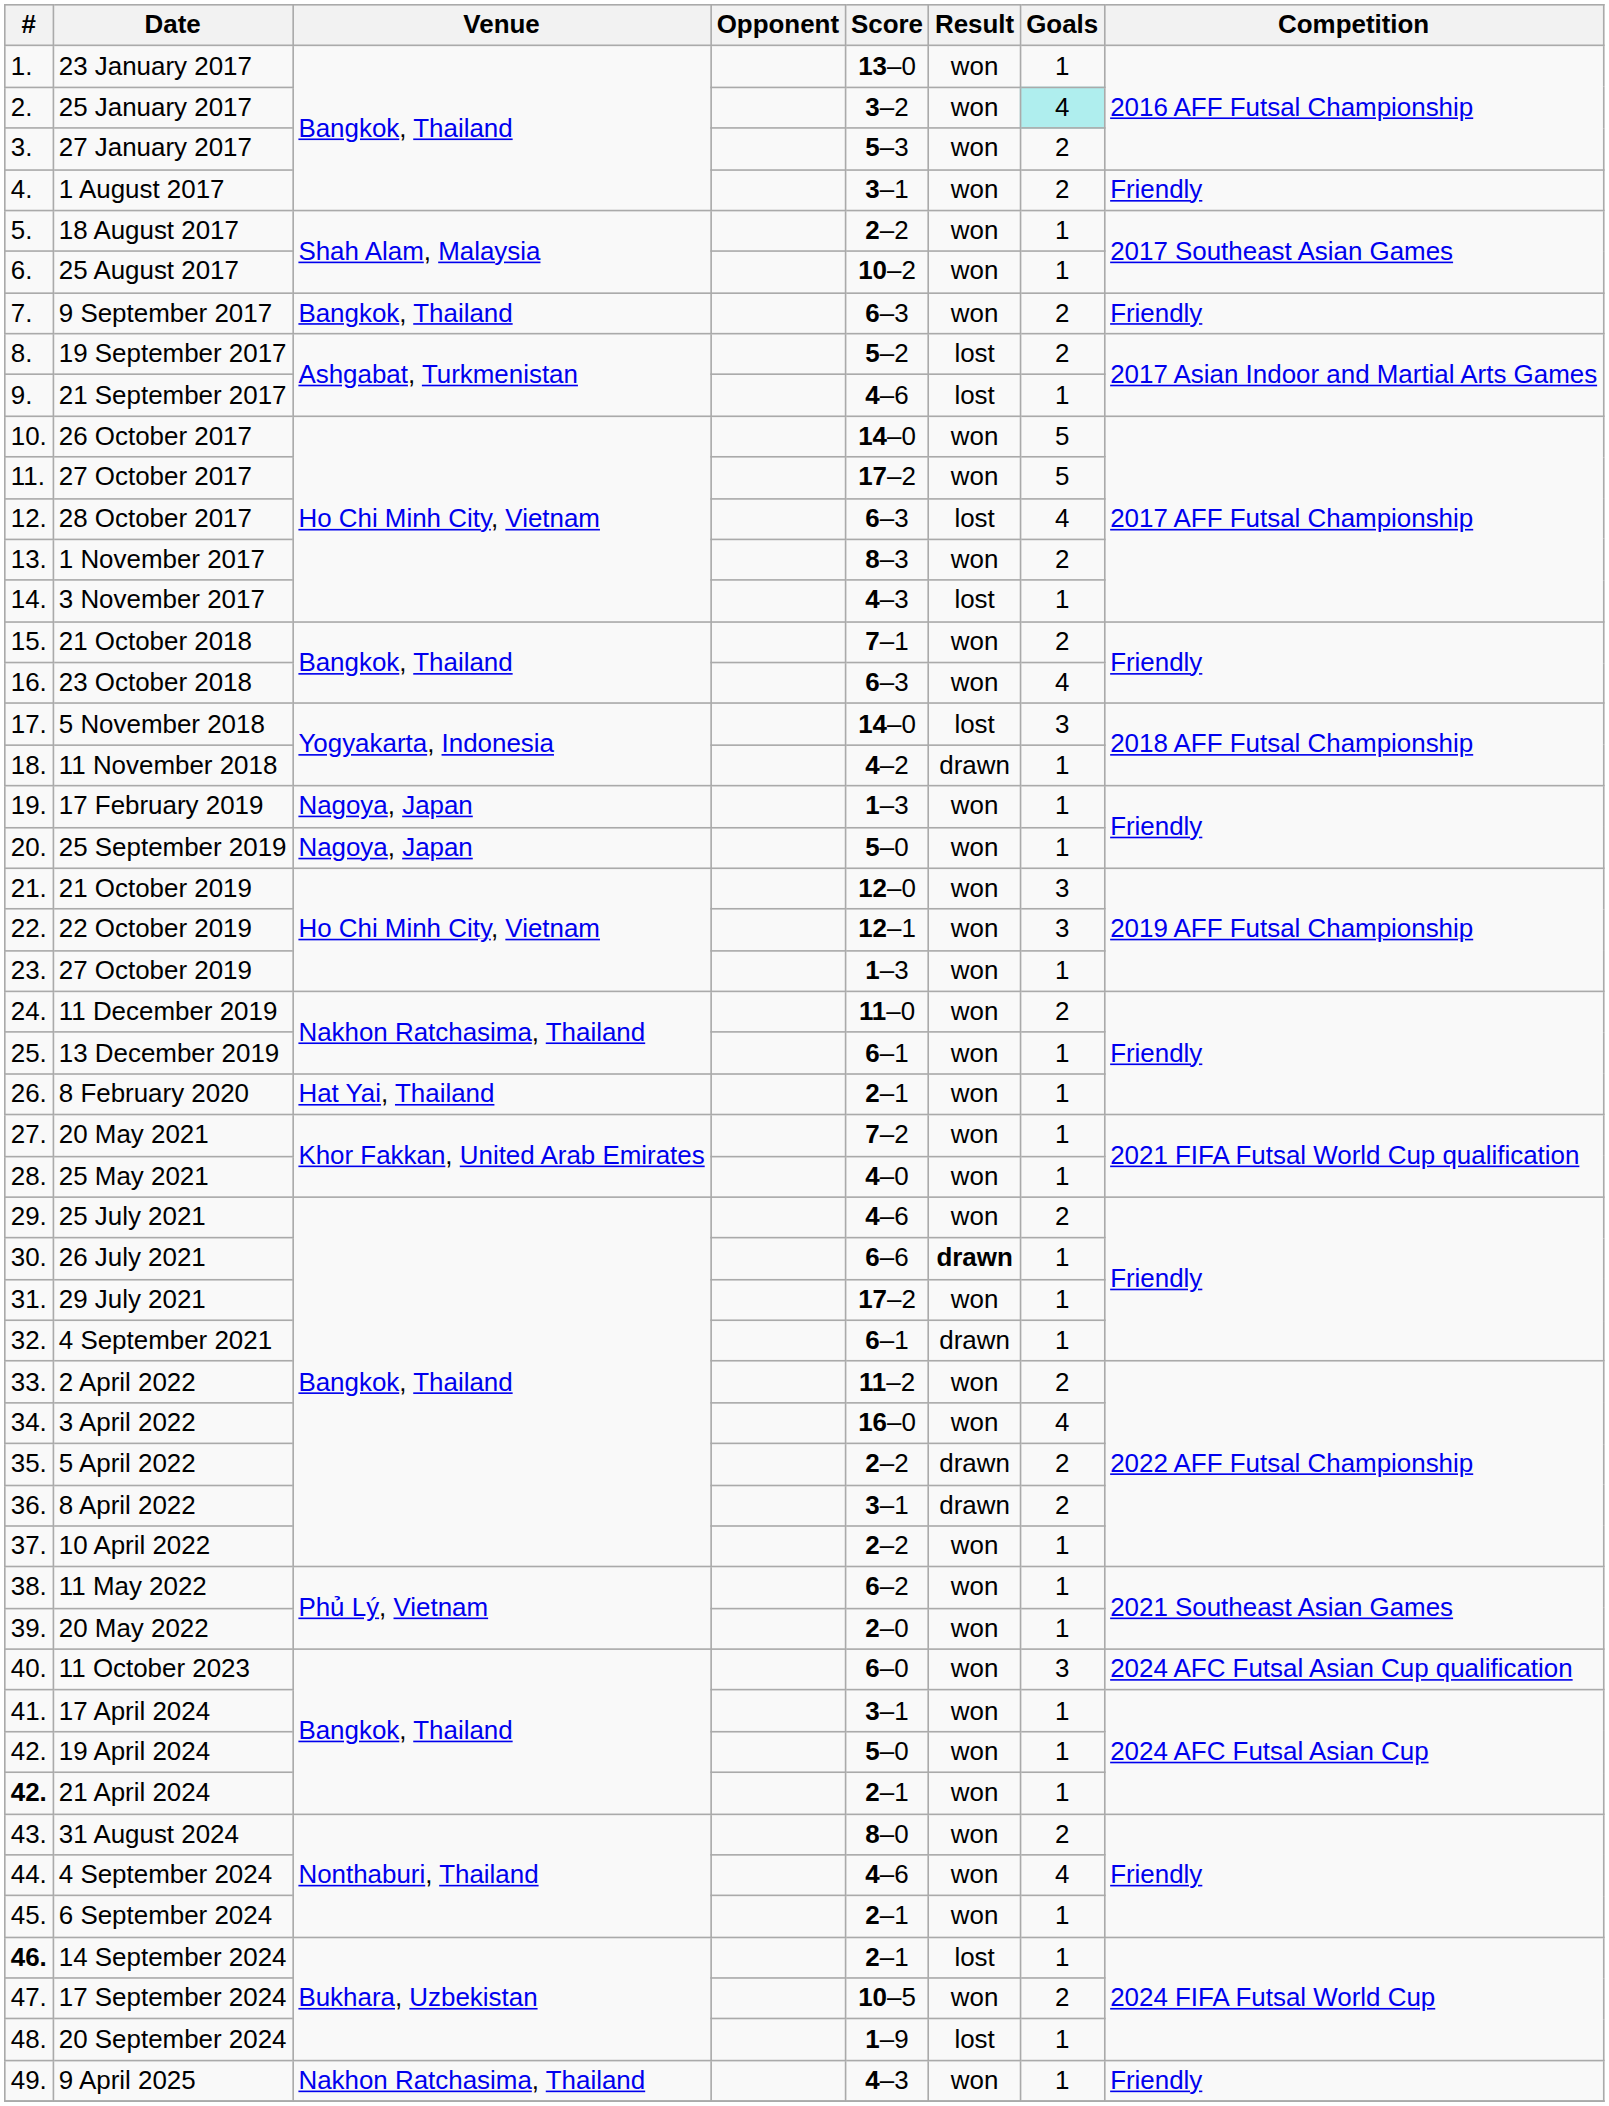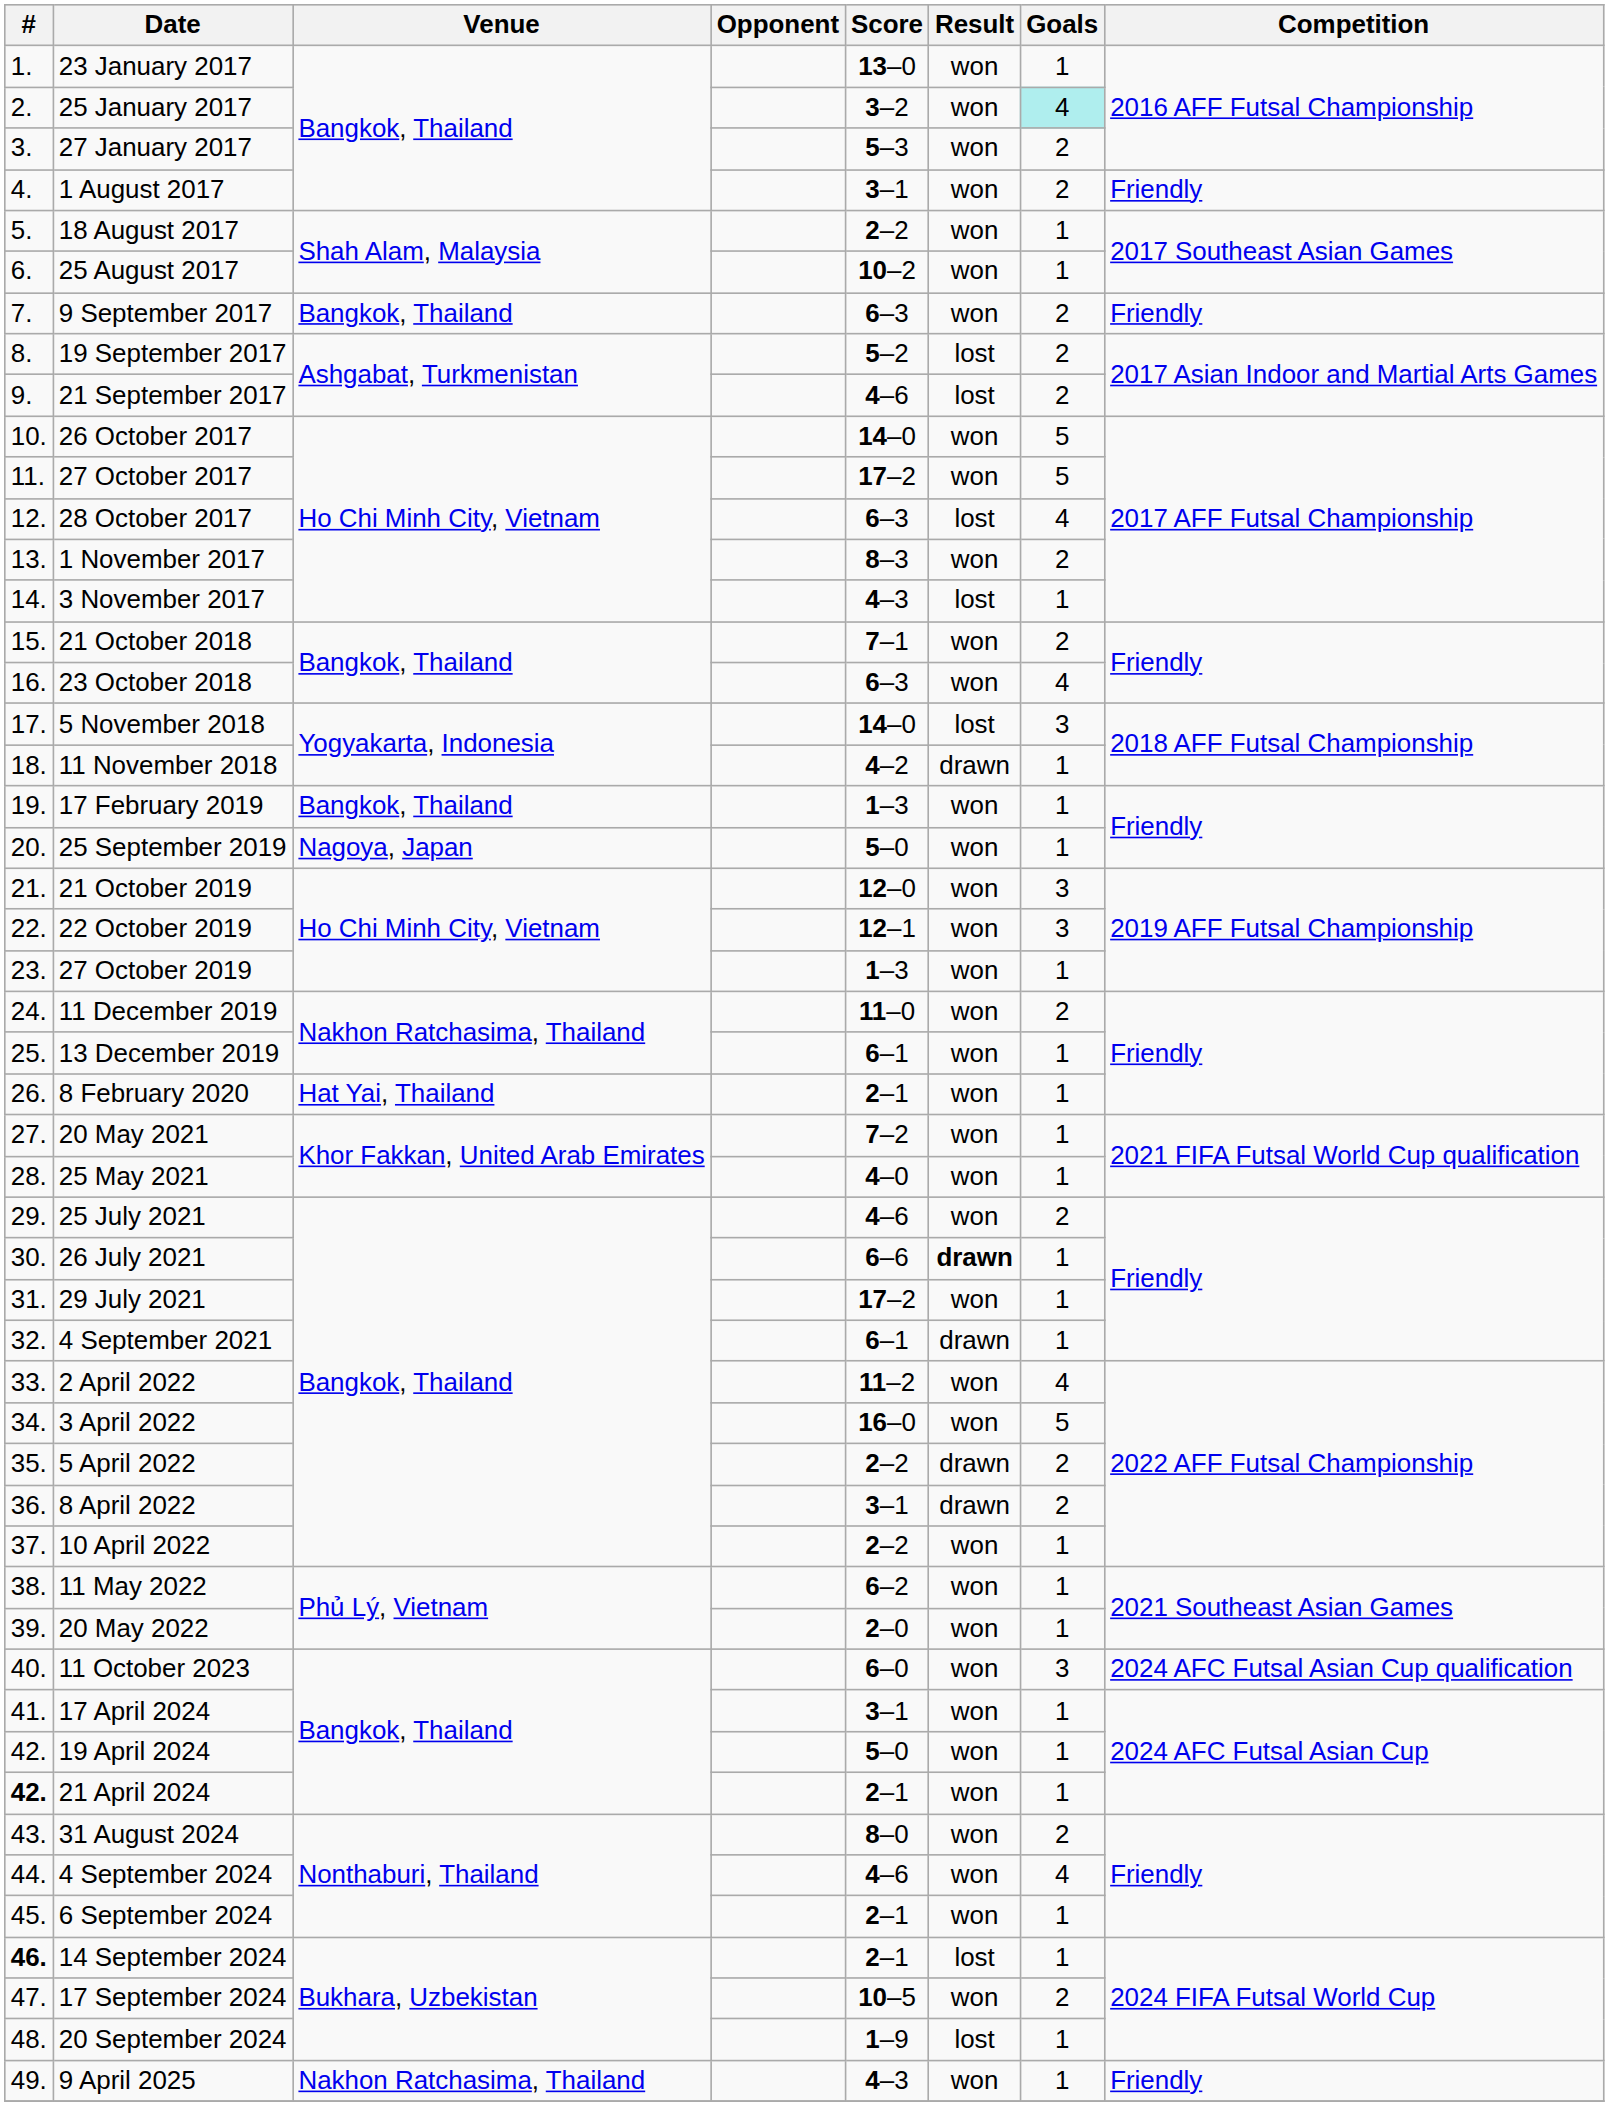21 September 2017 | Goals: 1 -> 2
17 February 2019 | Venue: Nagoya, Japan -> Bangkok, Thailand
2 April 2022 | Goals: 2 -> 4
3 April 2022 | Goals: 4 -> 5
